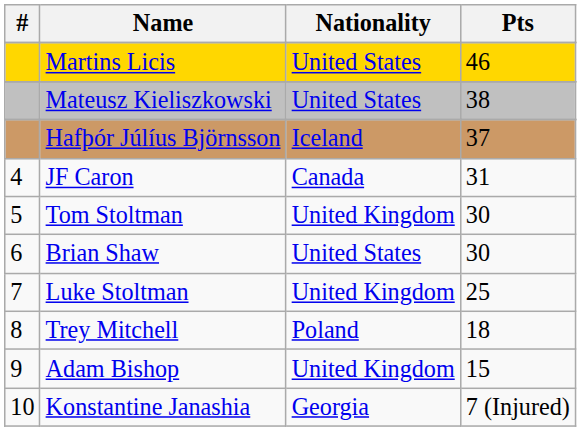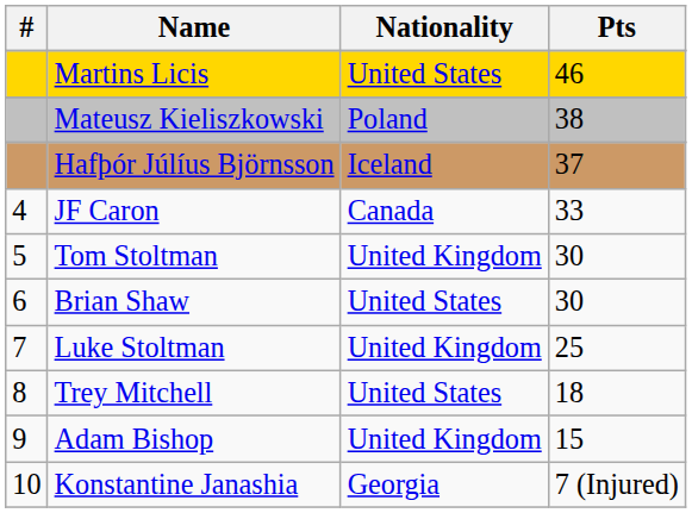Mateusz Kieliszkowski | Nationality: United States -> Poland
JF Caron | Pts: 31 -> 33
Trey Mitchell | Nationality: Poland -> United States
